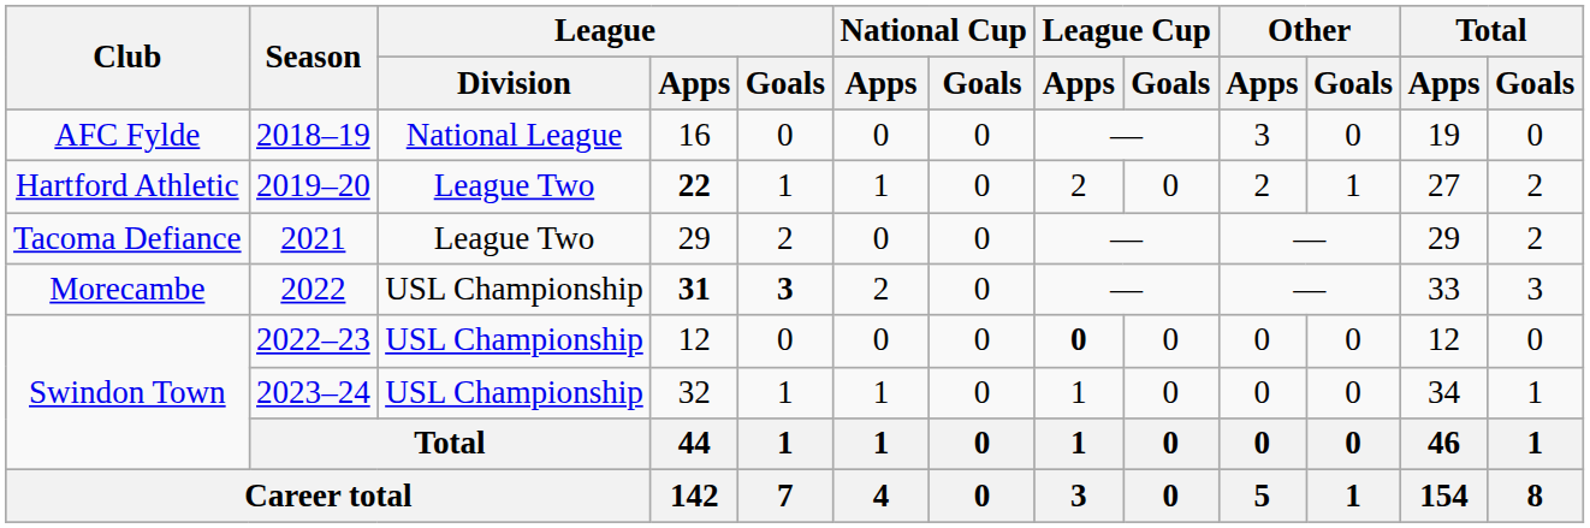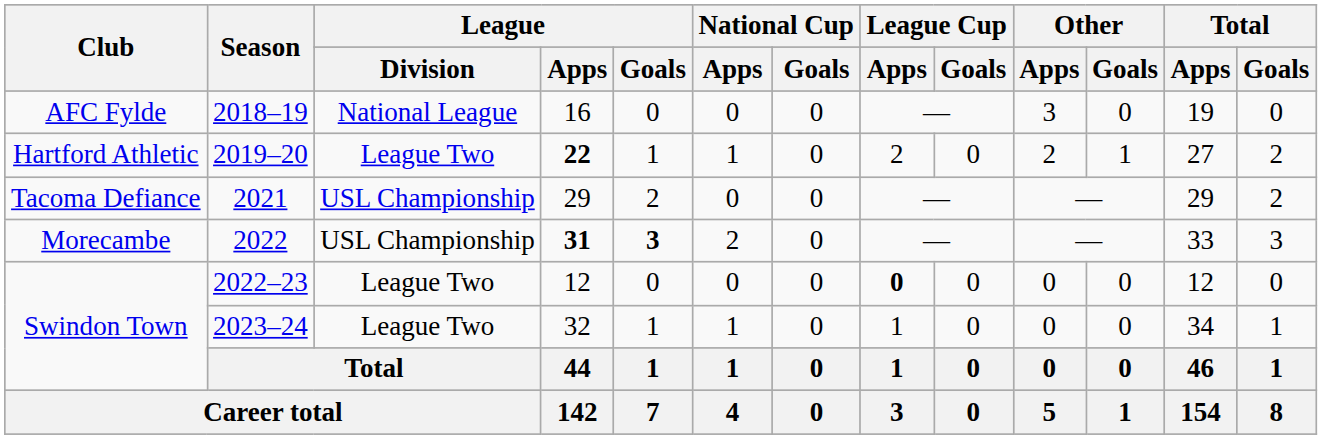2021 | League / Division: League Two -> USL Championship
2022–23 | League / Division: USL Championship -> League Two
2023–24 | League / Division: USL Championship -> League Two
